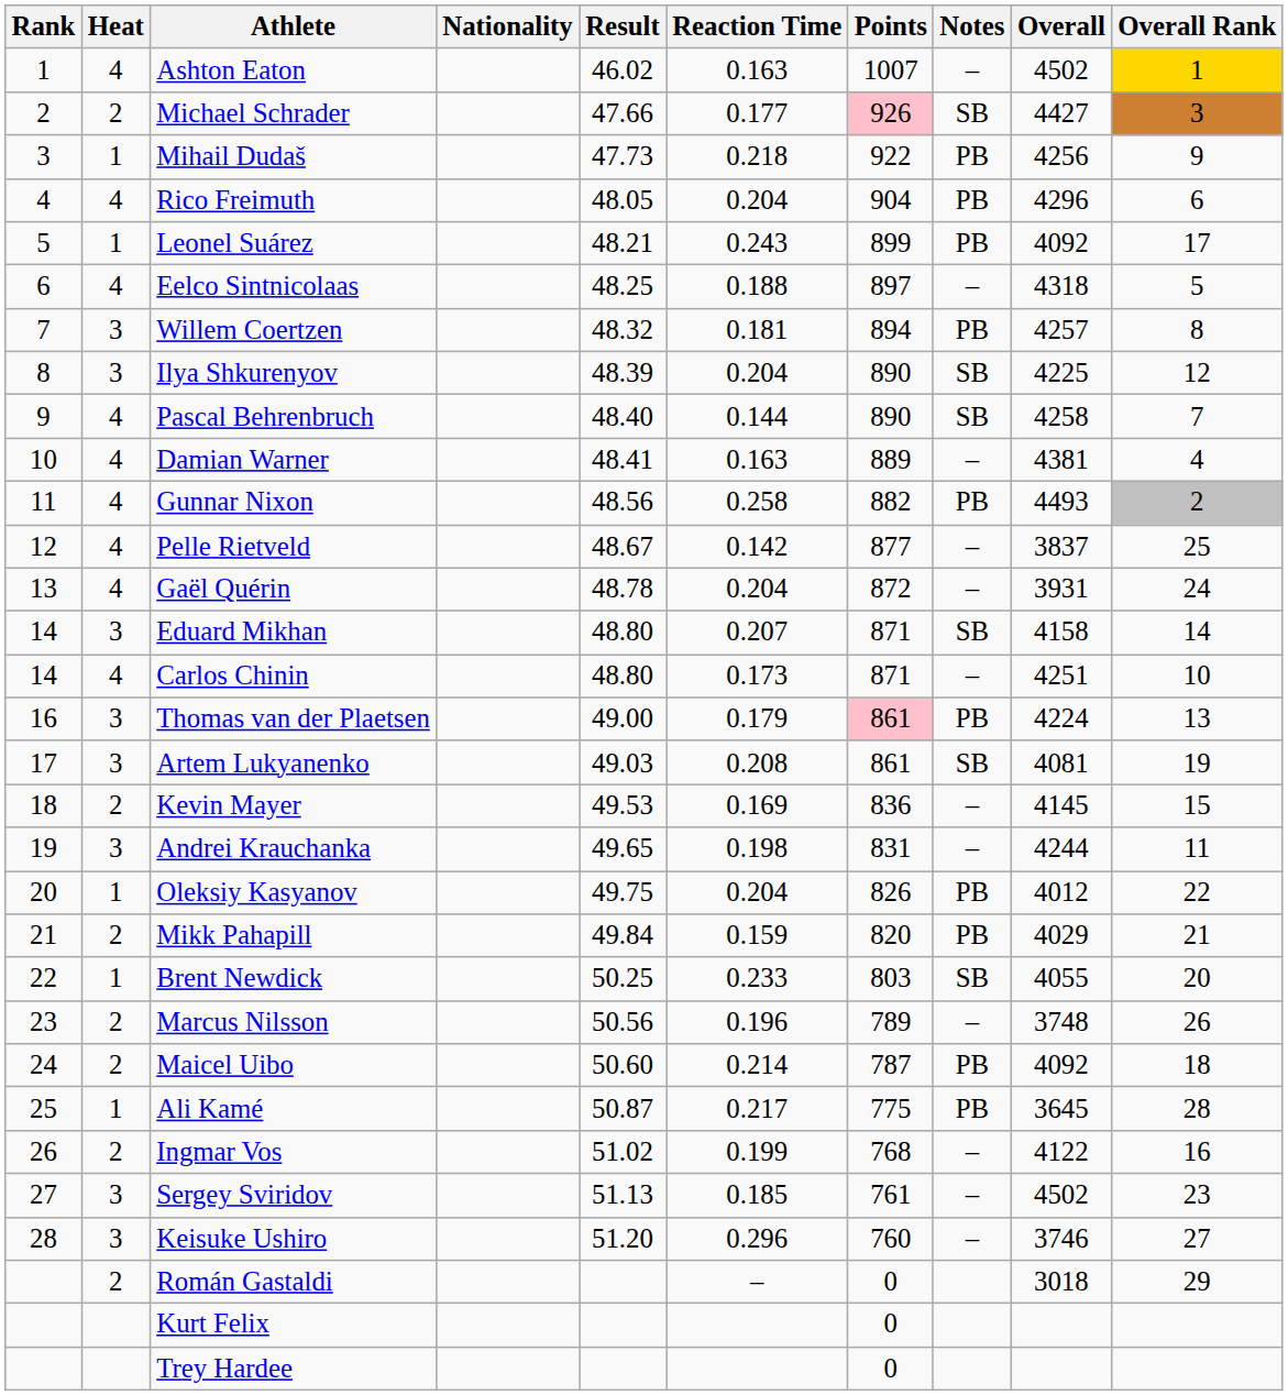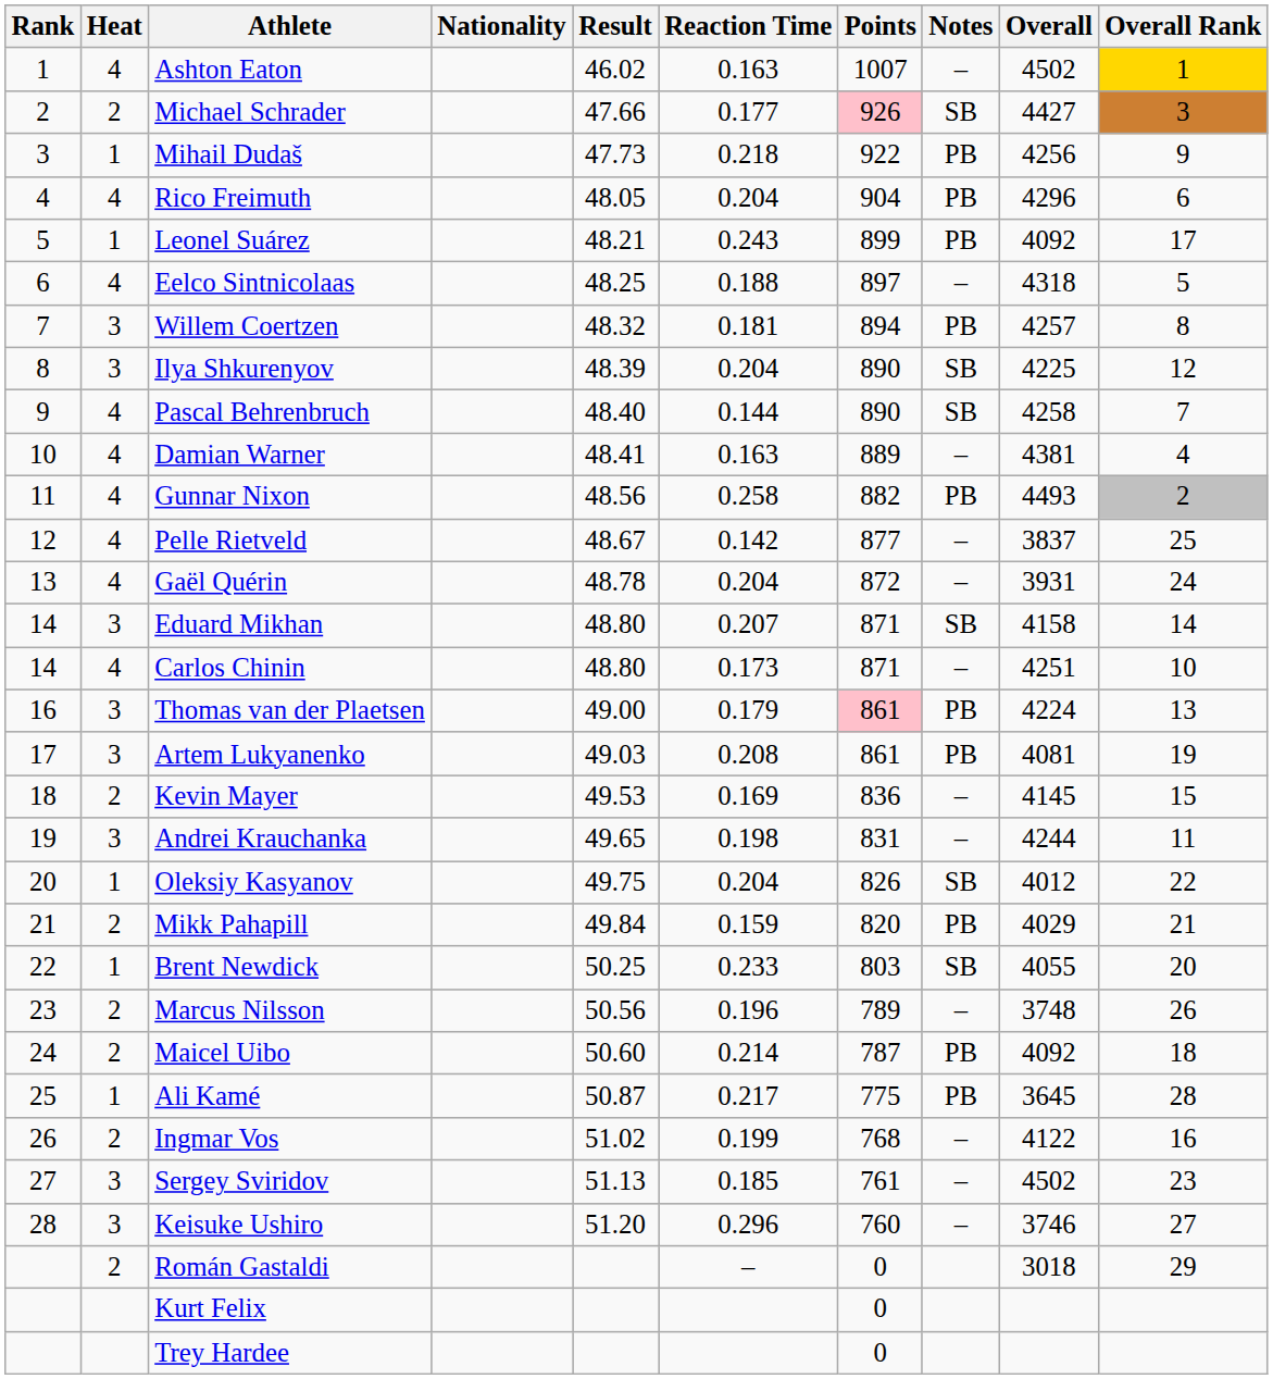Artem Lukyanenko | Notes: SB -> PB
Oleksiy Kasyanov | Notes: PB -> SB
